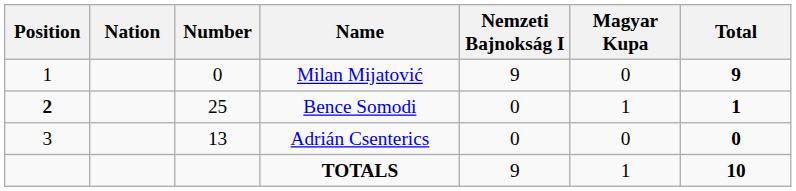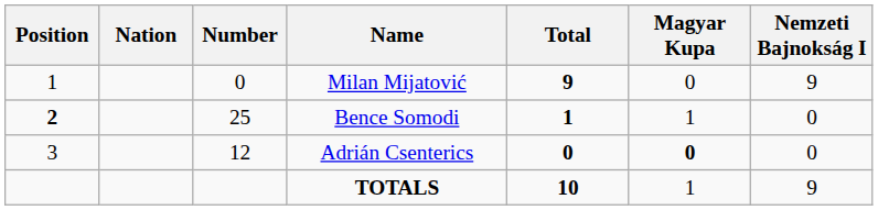columns swapped: Nemzeti Bajnokság I <-> Total
Adrián Csenterics | Number: 13 -> 12
Adrián Csenterics | Magyar Kupa: normal -> bold
